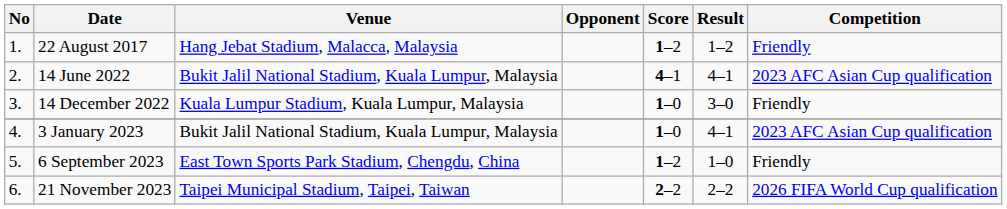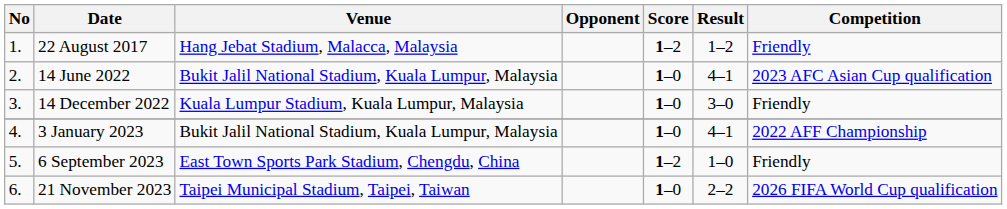14 June 2022 | Score: 4–1 -> 1–0
3 January 2023 | Competition: 2023 AFC Asian Cup qualification -> 2022 AFF Championship
21 November 2023 | Score: 2–2 -> 1–0
